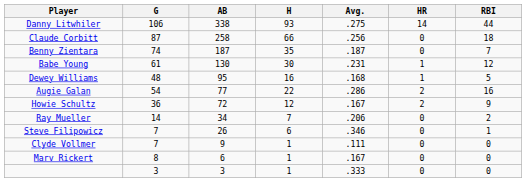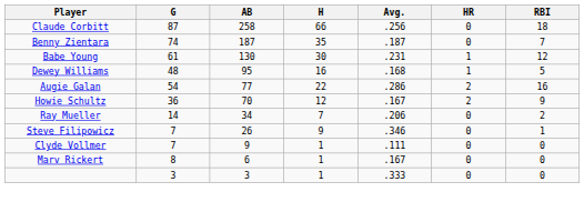- row: Danny Litwhiler | 106 | 338 | 93 | .275 | 14 | 44
Howie Schultz | AB: 72 -> 70
Steve Filipowicz | H: 6 -> 9
